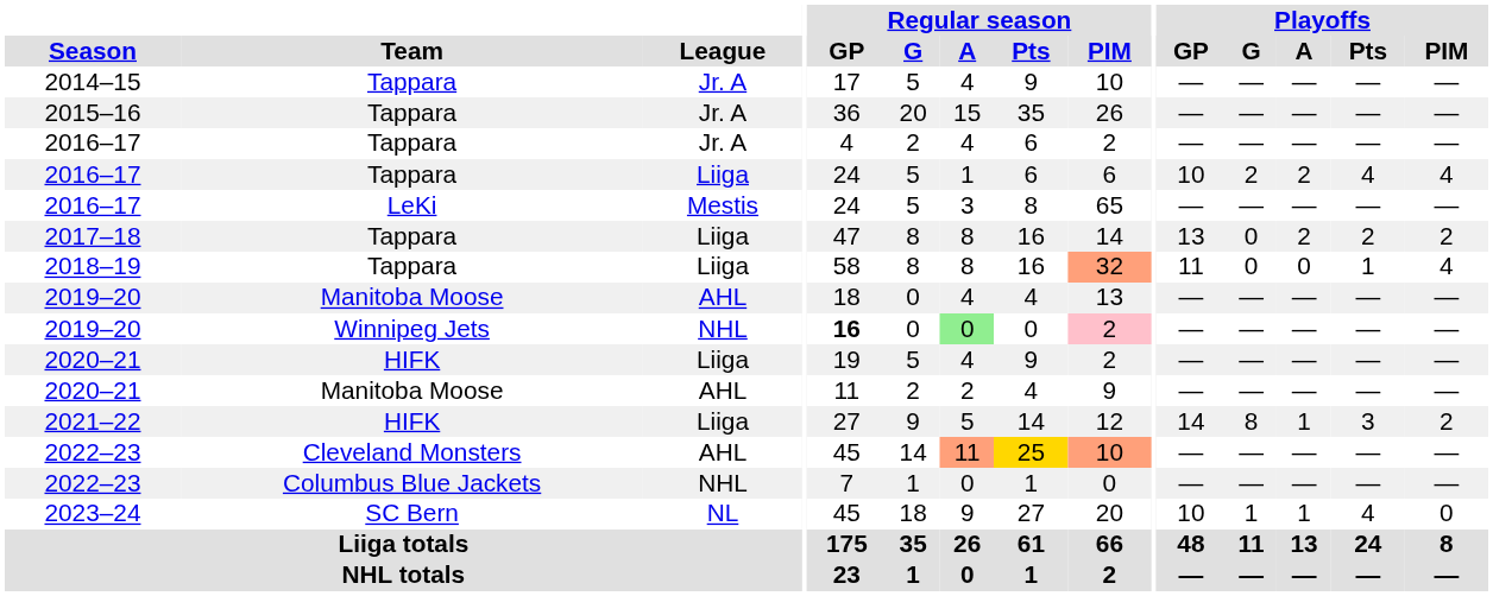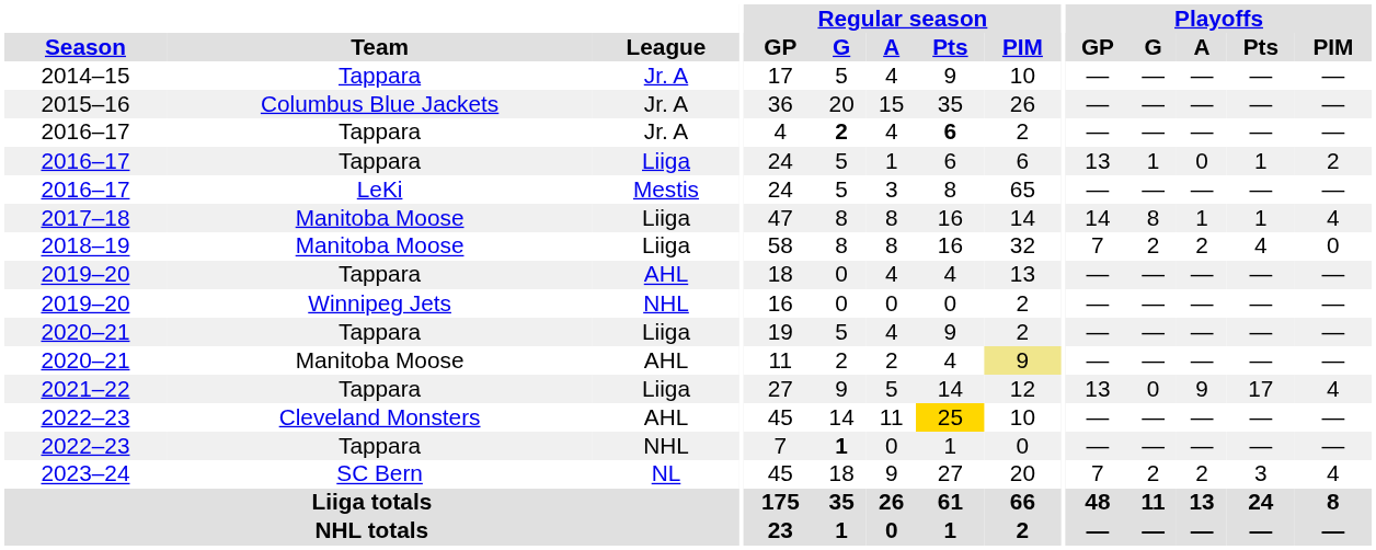2015–16 | Team: Tappara -> Columbus Blue Jackets
2016–17 / Jr. A | Regular season / G: normal -> bold
2016–17 / Jr. A | Regular season / Pts: normal -> bold
2016–17 / Liiga | Playoffs / GP: 10 -> 13
2016–17 / Liiga | Playoffs / G: 2 -> 1
2016–17 / Liiga | Playoffs / A: 2 -> 0
2016–17 / Liiga | Playoffs / Pts: 4 -> 1
2016–17 / Liiga | Playoffs / PIM: 4 -> 2
2017–18 | Team: Tappara -> Manitoba Moose
2017–18 | Playoffs / GP: 13 -> 14
2017–18 | Playoffs / G: 0 -> 8
2017–18 | Playoffs / A: 2 -> 1
2017–18 | Playoffs / Pts: 2 -> 1
2017–18 | Playoffs / PIM: 2 -> 4
2018–19 | Team: Tappara -> Manitoba Moose
2018–19 | Regular season / PIM: lightsalmon background -> no background
2018–19 | Playoffs / GP: 11 -> 7
2018–19 | Playoffs / G: 0 -> 2
2018–19 | Playoffs / A: 0 -> 2
2018–19 | Playoffs / Pts: 1 -> 4
2018–19 | Playoffs / PIM: 4 -> 0
2019–20 / AHL | Team: Manitoba Moose -> Tappara
2019–20 / NHL | Regular season / GP: bold -> normal
2019–20 / NHL | Regular season / A: lightgreen background -> no background
2019–20 / NHL | Regular season / PIM: pink background -> no background
2020–21 / Liiga | Team: HIFK -> Tappara
2020–21 / AHL | Regular season / PIM: no background -> khaki background
2021–22 | Team: HIFK -> Tappara
2021–22 | Playoffs / GP: 14 -> 13
2021–22 | Playoffs / G: 8 -> 0
2021–22 | Playoffs / A: 1 -> 9
2021–22 | Playoffs / Pts: 3 -> 17
2021–22 | Playoffs / PIM: 2 -> 4
2022–23 / AHL | Regular season / A: lightsalmon background -> no background
2022–23 / AHL | Regular season / PIM: lightsalmon background -> no background
2022–23 / NHL | Team: Columbus Blue Jackets -> Tappara
2022–23 / NHL | Regular season / G: normal -> bold
2023–24 | Playoffs / GP: 10 -> 7
2023–24 | Playoffs / G: 1 -> 2
2023–24 | Playoffs / A: 1 -> 2
2023–24 | Playoffs / Pts: 4 -> 3
2023–24 | Playoffs / PIM: 0 -> 4
